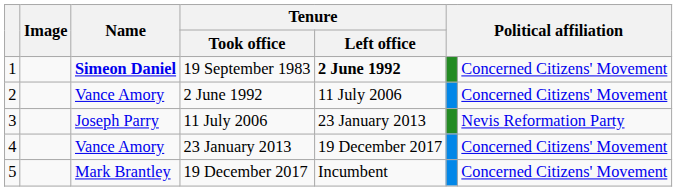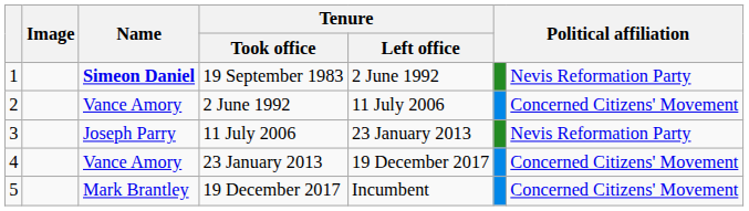19 September 1983 | Tenure / Left office: bold -> normal
19 September 1983 | column 7: Concerned Citizens' Movement -> Nevis Reformation Party
